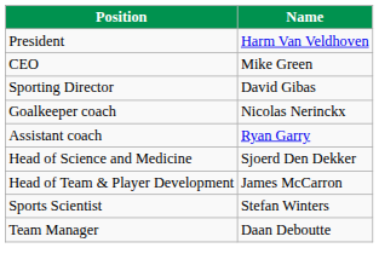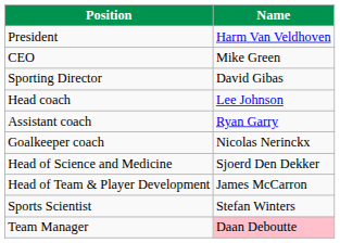+ row: Head coach | Lee Johnson
rows swapped: Assistant coach <-> Goalkeeper coach
Team Manager | Name: no background -> pink background
